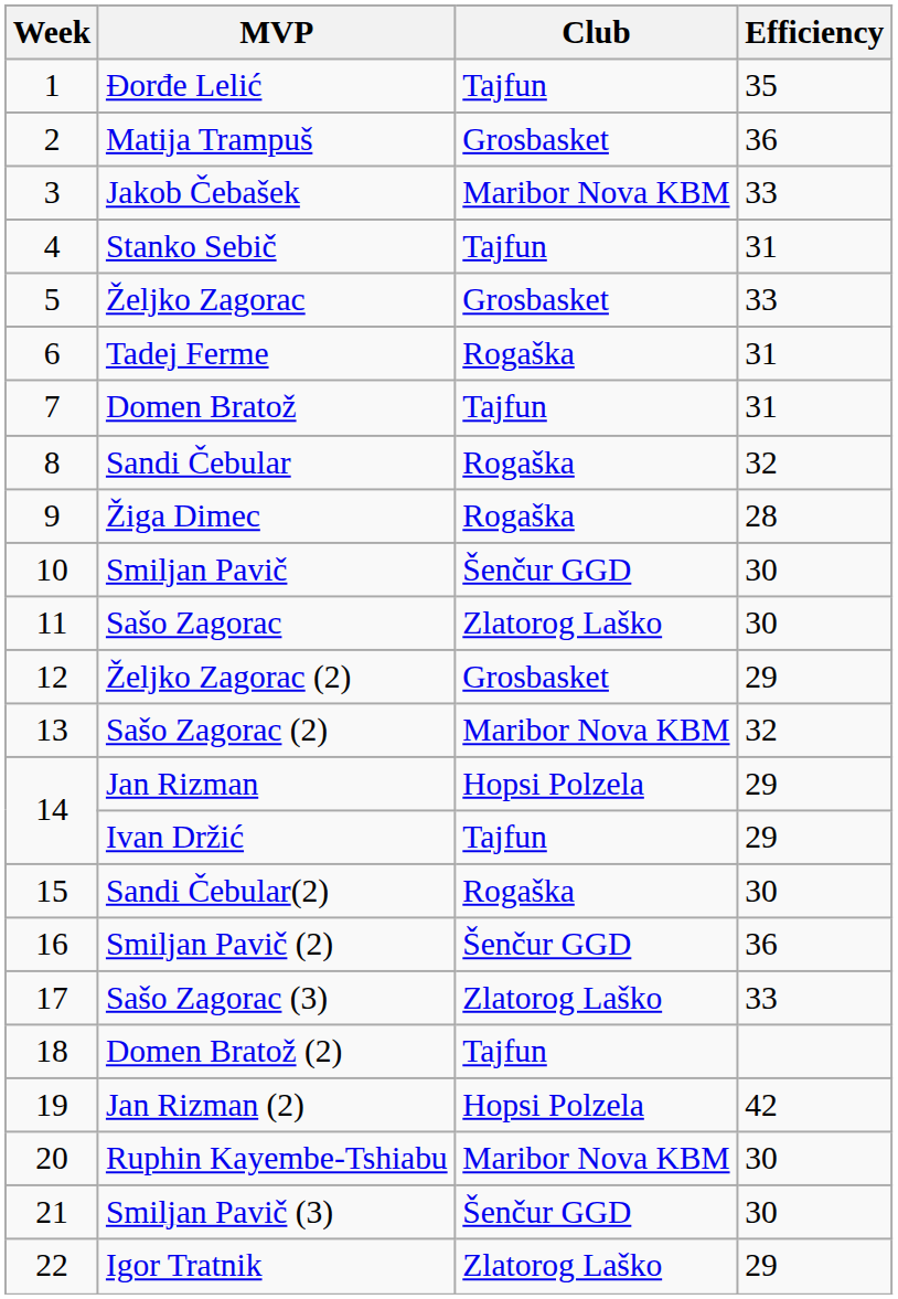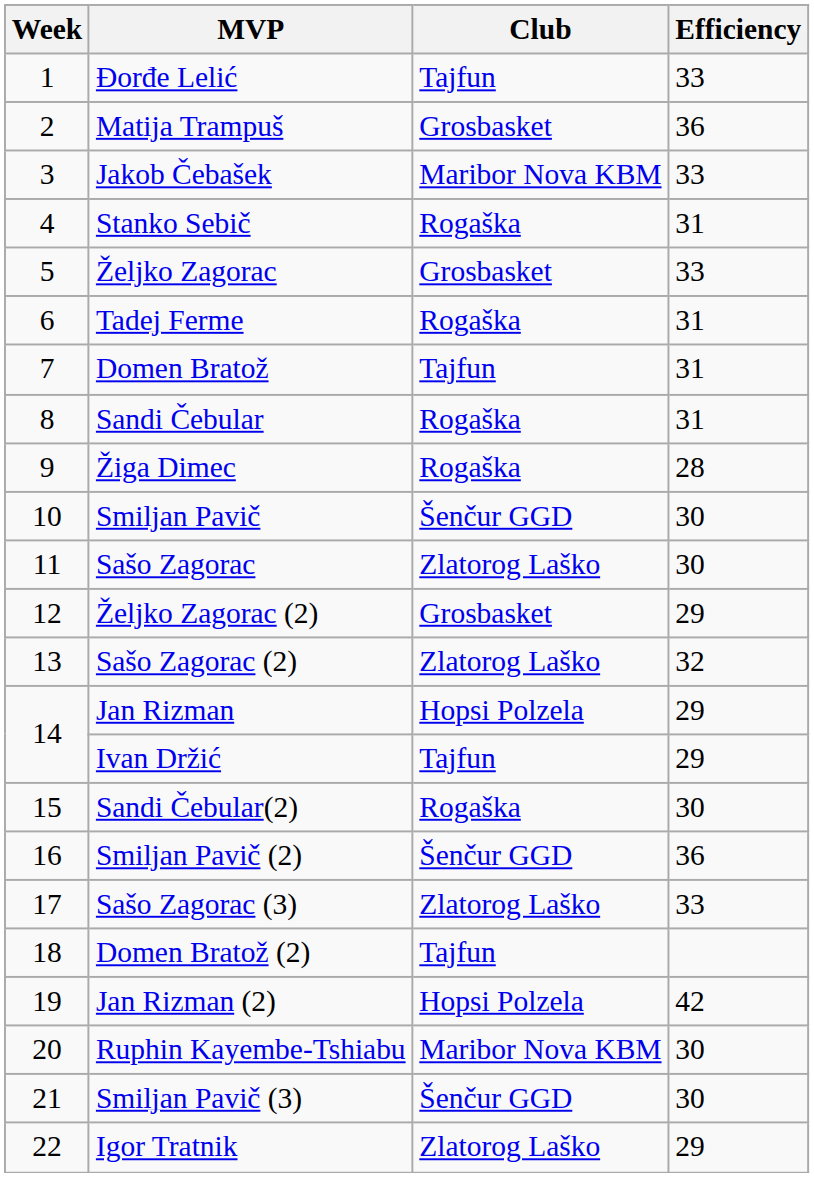Đorđe Lelić | Efficiency: 35 -> 33
Stanko Sebič | Club: Tajfun -> Rogaška
Sandi Čebular | Efficiency: 32 -> 31
Sašo Zagorac (2) | Club: Maribor Nova KBM -> Zlatorog Laško
